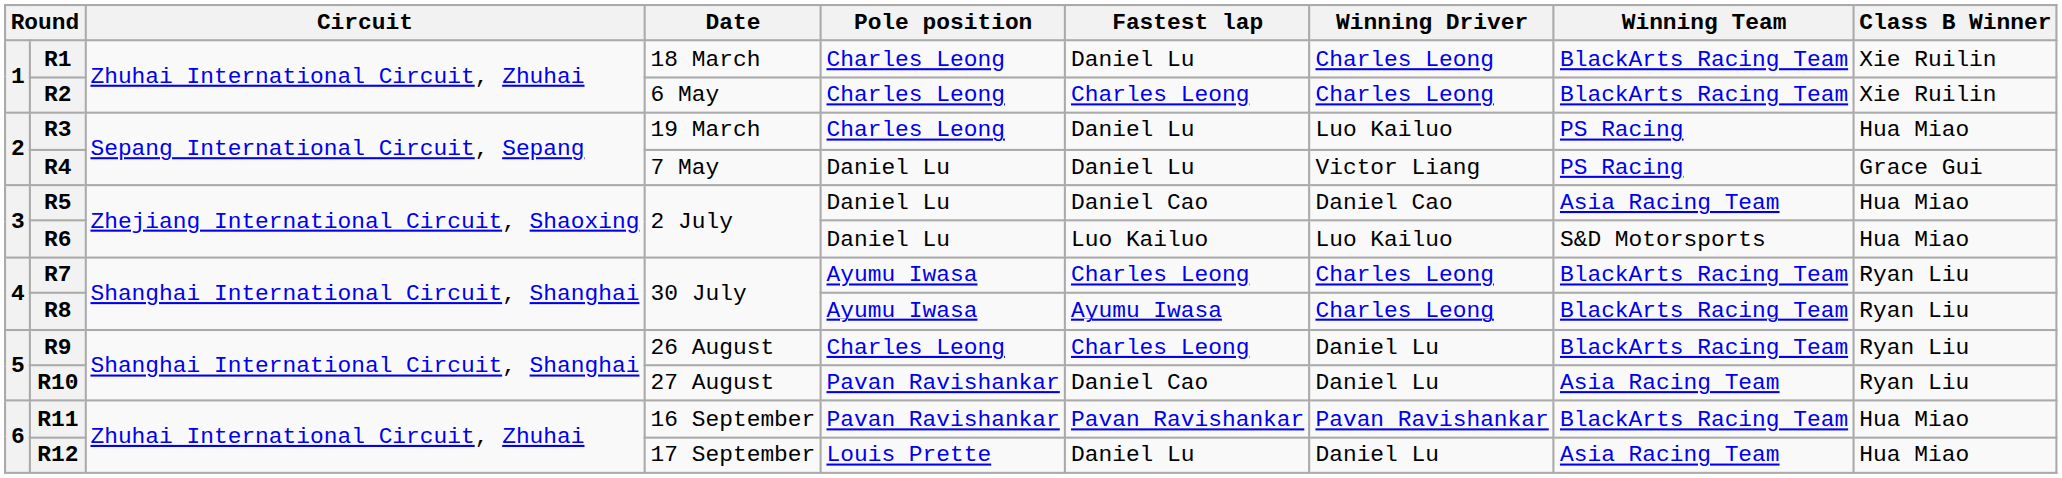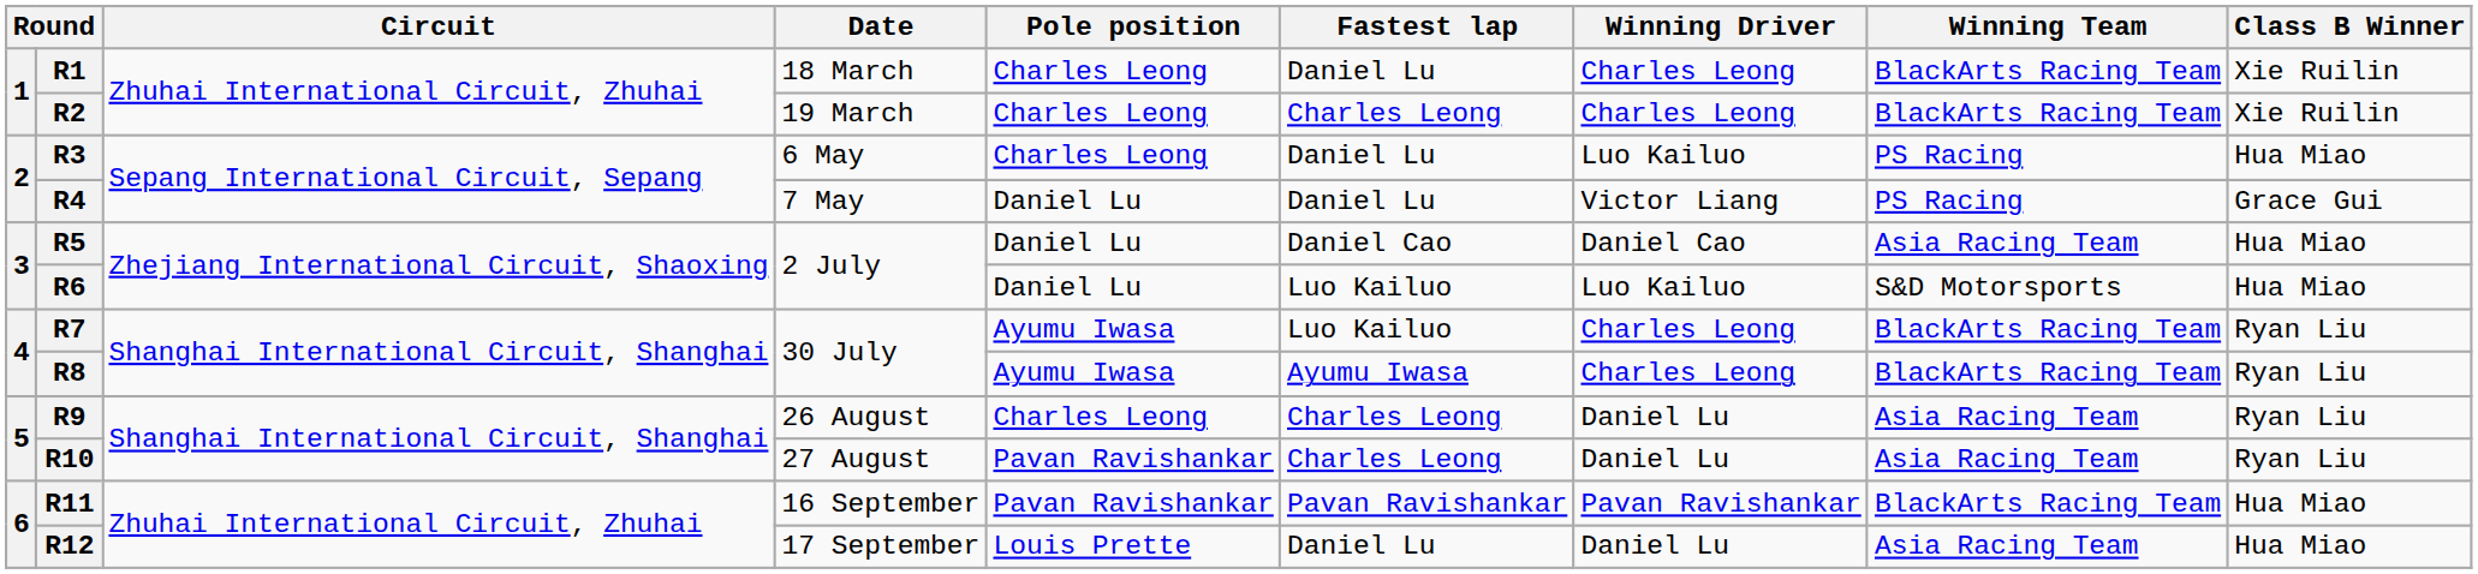R2 | Date: 6 May -> 19 March
R3 | Date: 19 March -> 6 May
R7 | Fastest lap: Charles Leong -> Luo Kailuo
R9 | Winning Team: BlackArts Racing Team -> Asia Racing Team
R10 | Fastest lap: Daniel Cao -> Charles Leong
